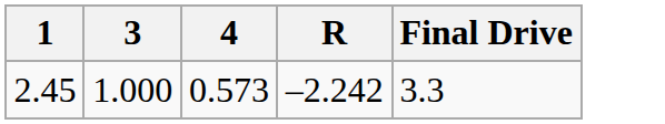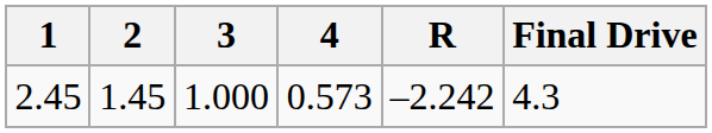+ column: 2 | 1.45
2.45 | Final Drive: 3.3 -> 4.3
